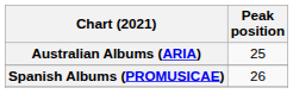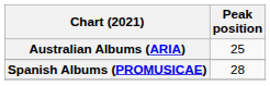Spanish Albums (PROMUSICAE) | Peak position: 26 -> 28
